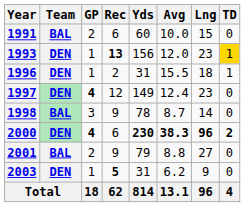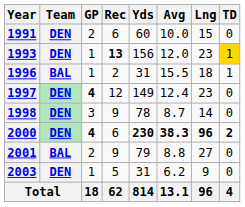1991 | Team: BAL -> DEN
1996 | Team: DEN -> BAL
1998 | Team: BAL -> DEN
2003 | Rec: bold -> normal
